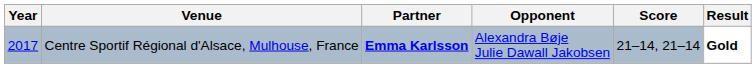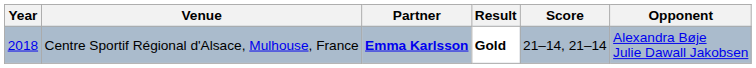columns swapped: Opponent <-> Result
Centre Sportif Régional d'Alsace, Mulhouse, France | Year: 2017 -> 2018
